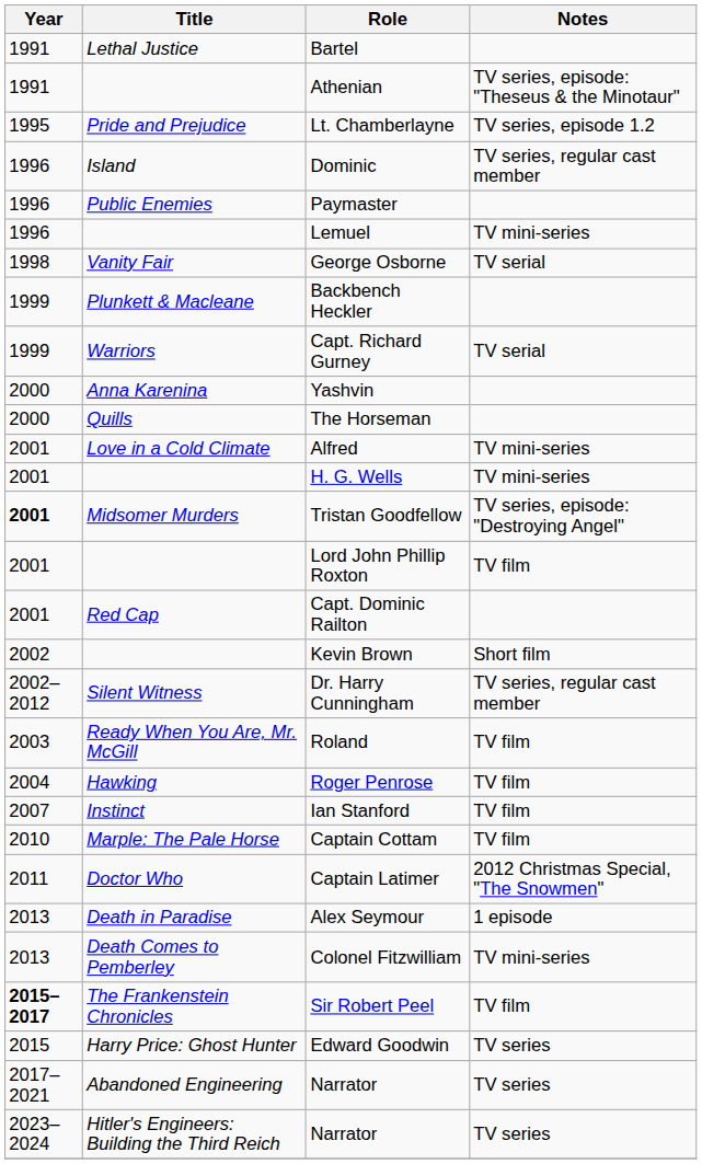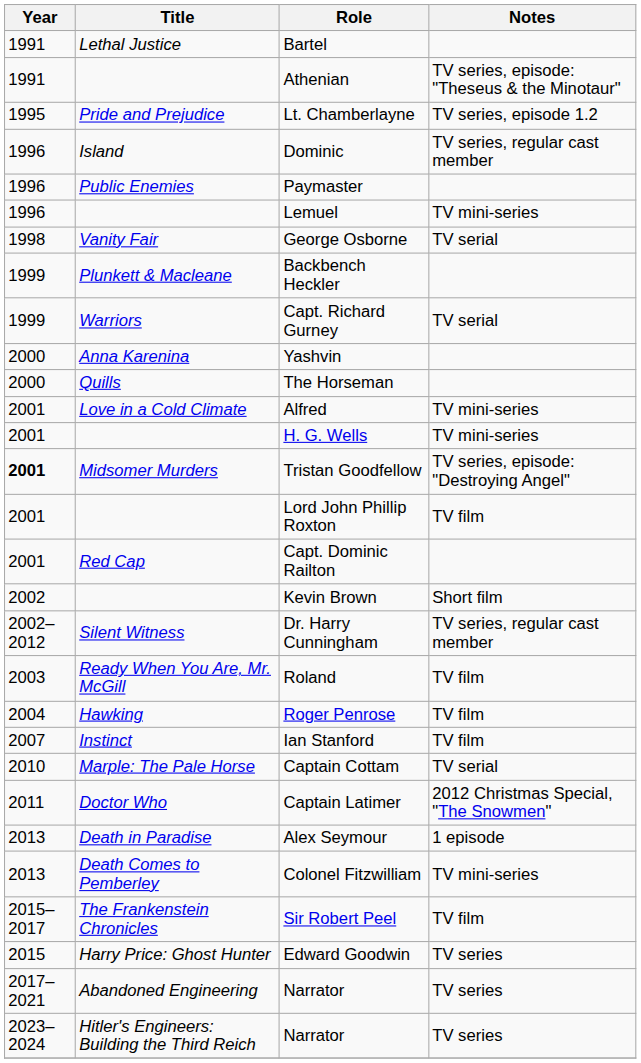Captain Cottam | Notes: TV film -> TV serial
Sir Robert Peel | Year: bold -> normal
